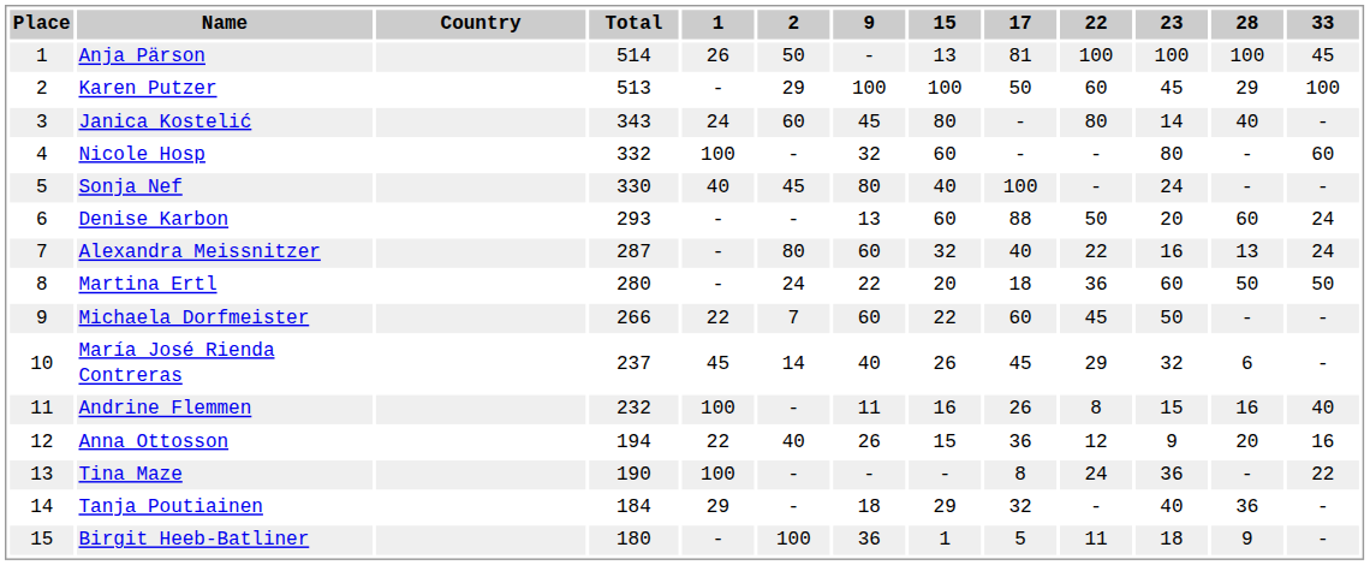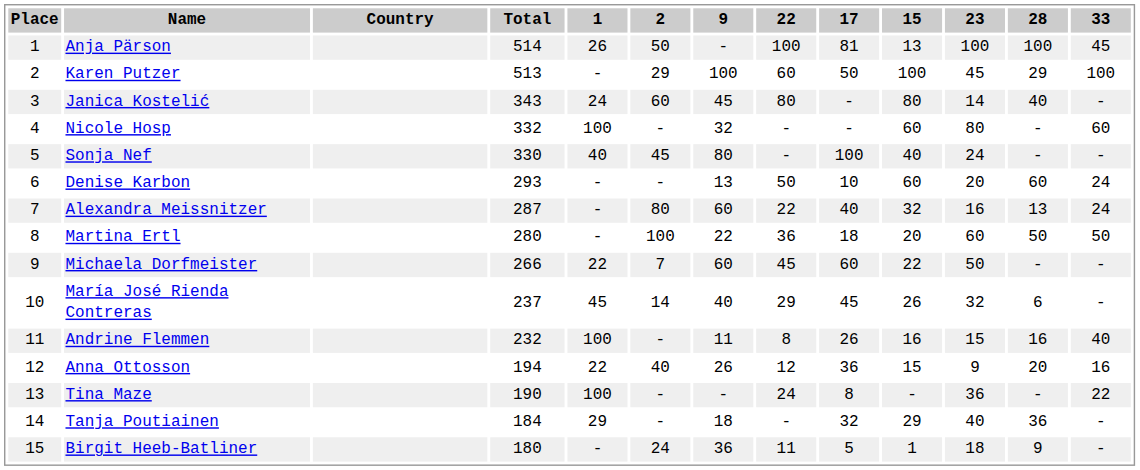columns swapped: 15 <-> 22
Denise Karbon | 17: 88 -> 10
Martina Ertl | 2: 24 -> 100
Birgit Heeb-Batliner | 2: 100 -> 24
